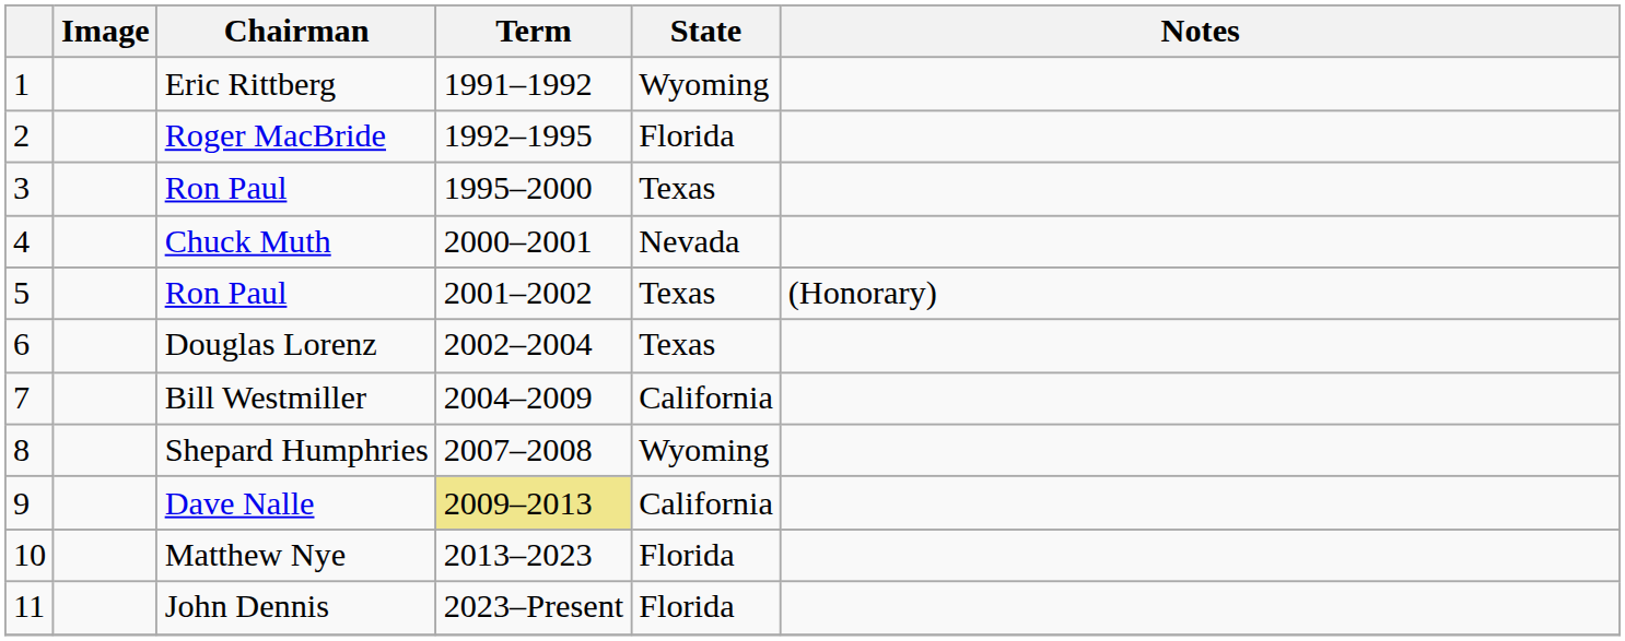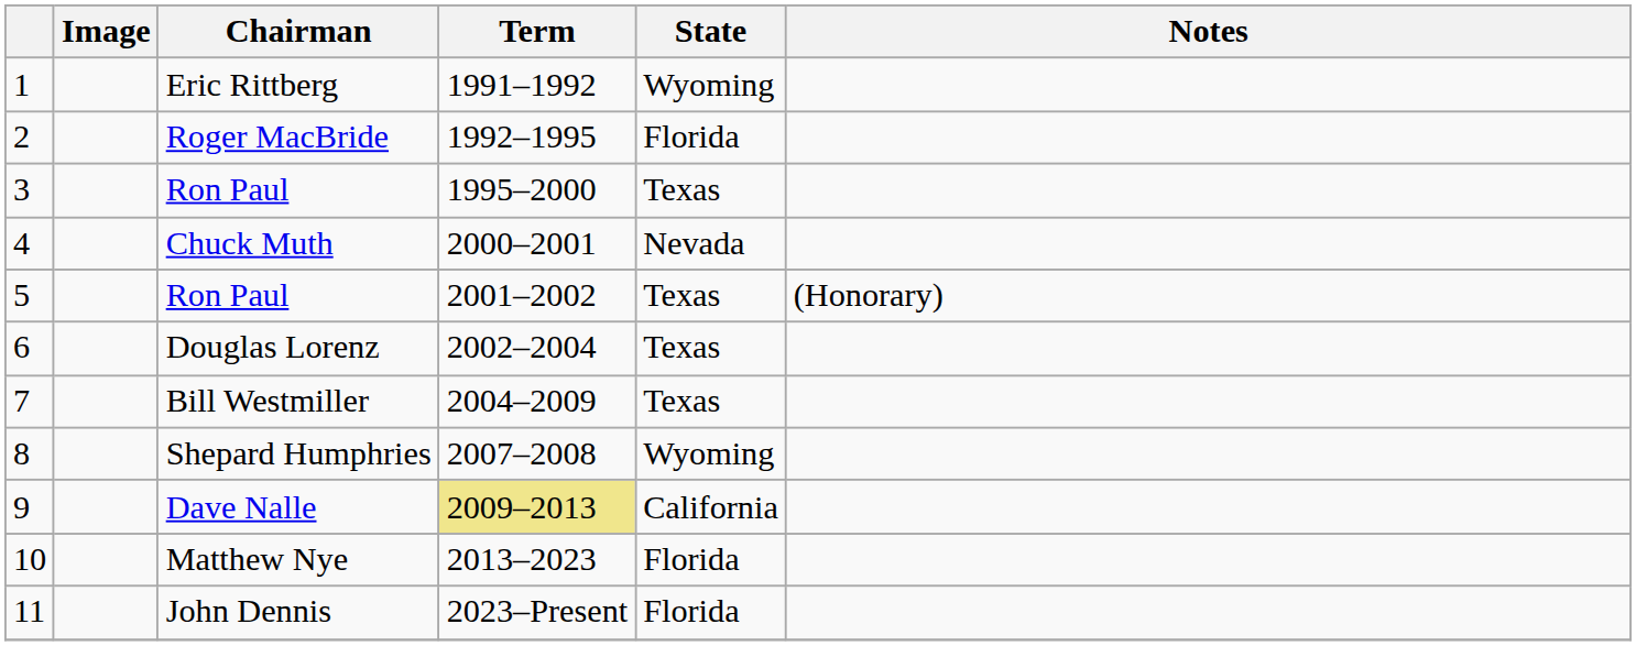Bill Westmiller | State: California -> Texas
